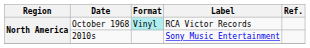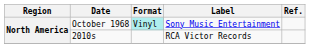October 1968 | Label: RCA Victor Records -> Sony Music Entertainment
2010s | Label: Sony Music Entertainment -> RCA Victor Records
